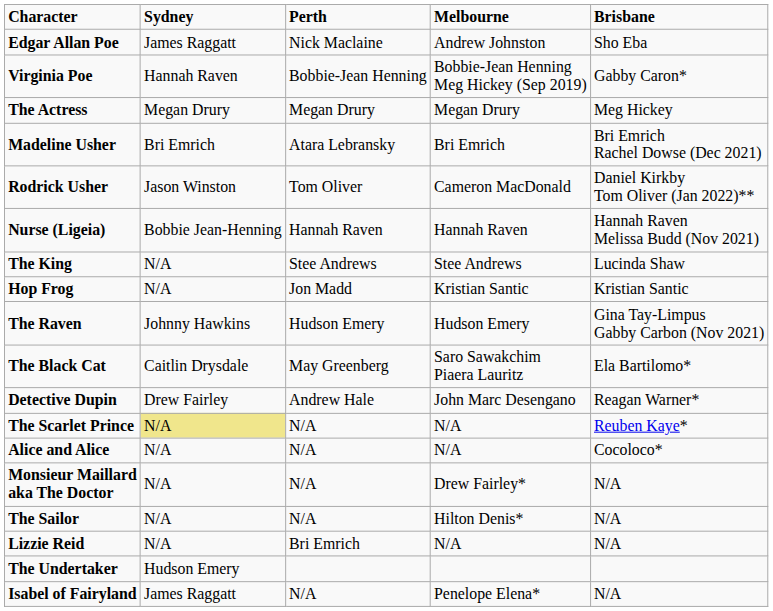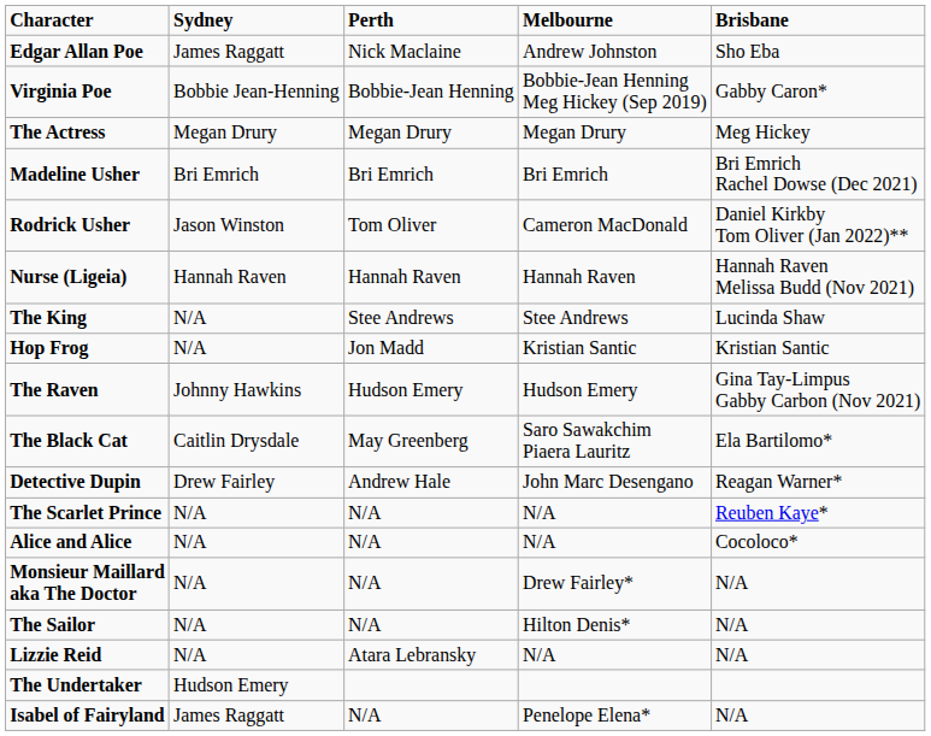Virginia Poe | Sydney: Hannah Raven -> Bobbie Jean-Henning
Madeline Usher | Perth: Atara Lebransky -> Bri Emrich
Nurse (Ligeia) | Sydney: Bobbie Jean-Henning -> Hannah Raven
The Scarlet Prince | Sydney: khaki background -> no background
Lizzie Reid | Perth: Bri Emrich -> Atara Lebransky
